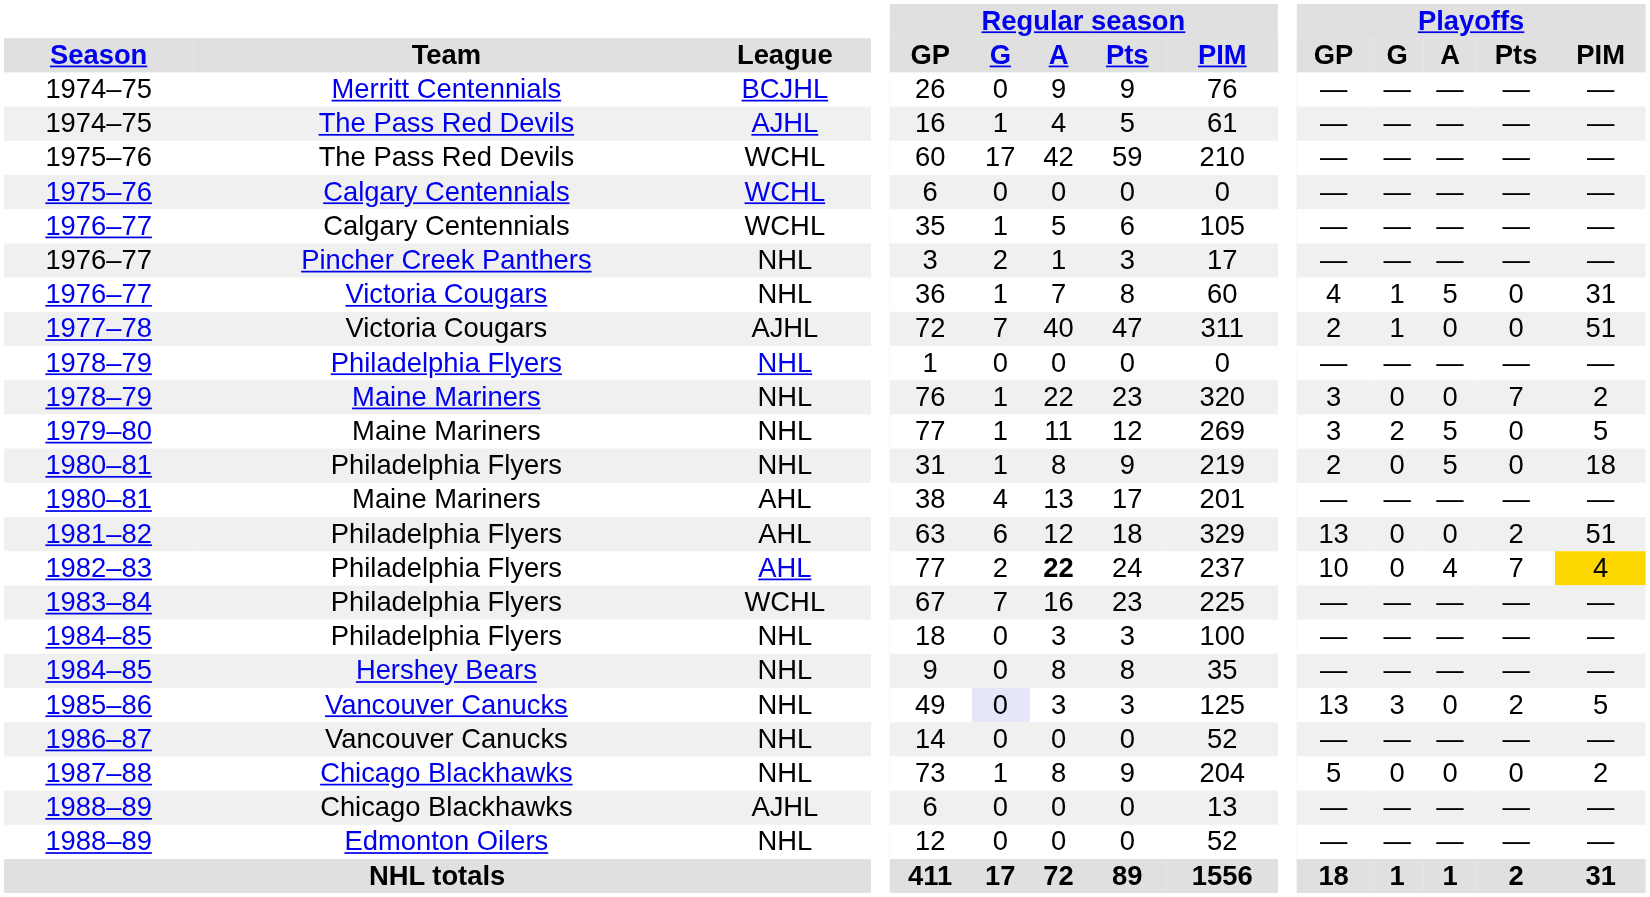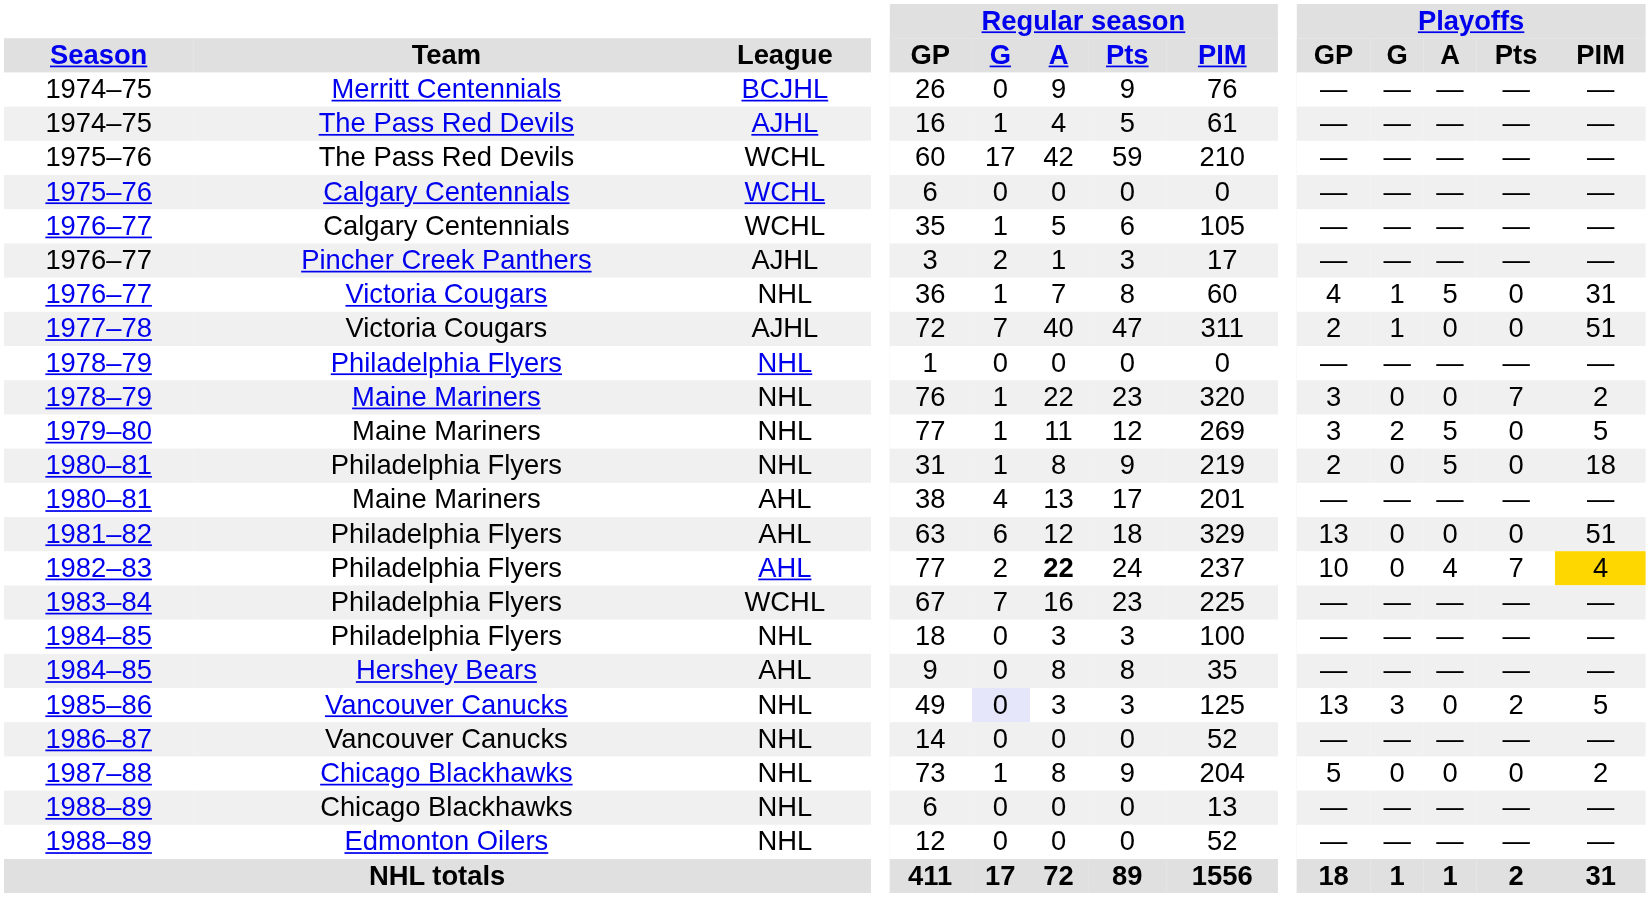1976–77 / Pincher Creek Panthers | League: NHL -> AJHL
1981–82 | Playoffs / Pts: 2 -> 0
1984–85 / Hershey Bears | League: NHL -> AHL
1988–89 / Chicago Blackhawks | League: AJHL -> NHL
